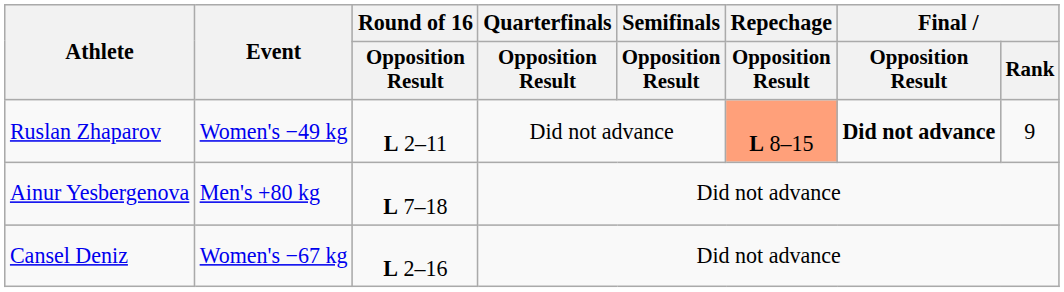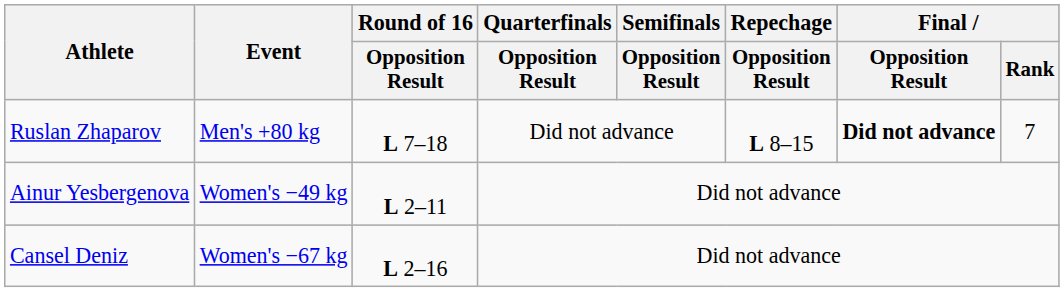Ruslan Zhaparov | Event: Women's −49 kg -> Men's +80 kg
Ruslan Zhaparov | Round of 16 / Opposition Result: L 2–11 -> L 7–18
Ruslan Zhaparov | Repechage / Opposition Result: lightsalmon background -> no background
Ruslan Zhaparov | Final / Rank: 9 -> 7
Ainur Yesbergenova | Event: Men's +80 kg -> Women's −49 kg
Ainur Yesbergenova | Round of 16 / Opposition Result: L 7–18 -> L 2–11
